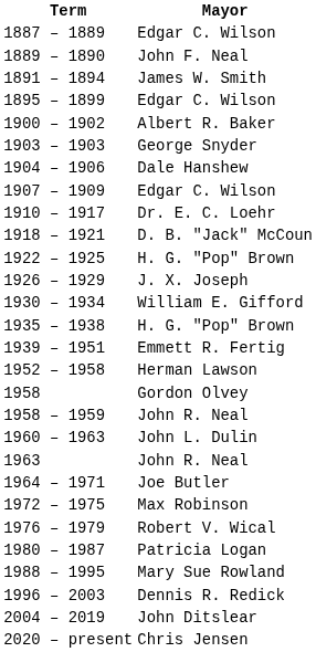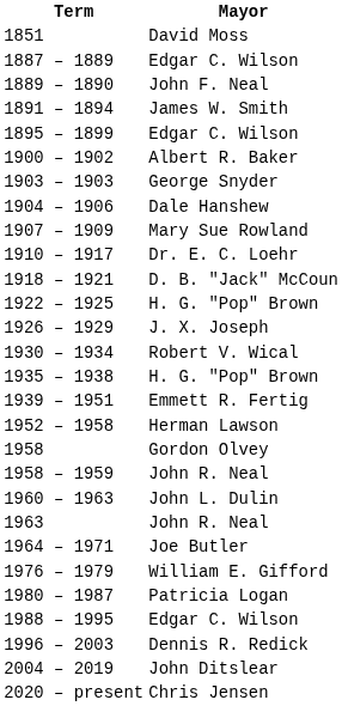+ row: 1851 | David Moss
1907 – 1909 | Mayor: Edgar C. Wilson -> Mary Sue Rowland
1930 – 1934 | Mayor: William E. Gifford -> Robert V. Wical
- row: 1972 – 1975 | Max Robinson
1976 – 1979 | Mayor: Robert V. Wical -> William E. Gifford
1988 – 1995 | Mayor: Mary Sue Rowland -> Edgar C. Wilson
